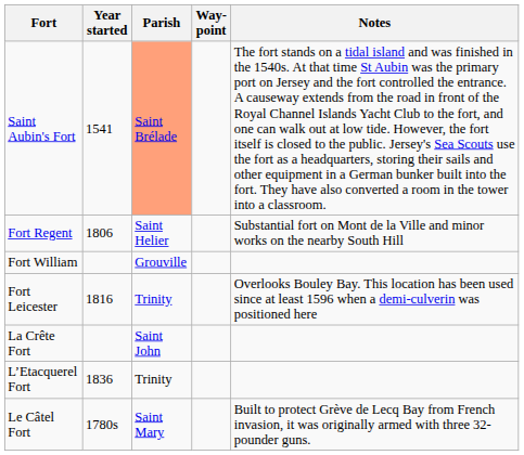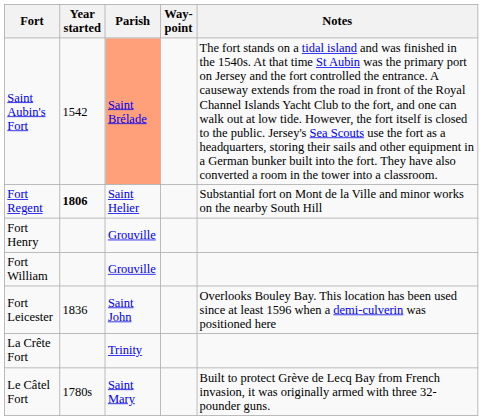Saint Aubin's Fort | Year started: 1541 -> 1542
Fort Regent | Year started: normal -> bold
+ row: Fort Henry | Grouville
Fort Leicester | Year started: 1816 -> 1836
Fort Leicester | Parish: Trinity -> Saint John
La Crête Fort | Parish: Saint John -> Trinity
- row: L’Etacquerel Fort | 1836 | Trinity
